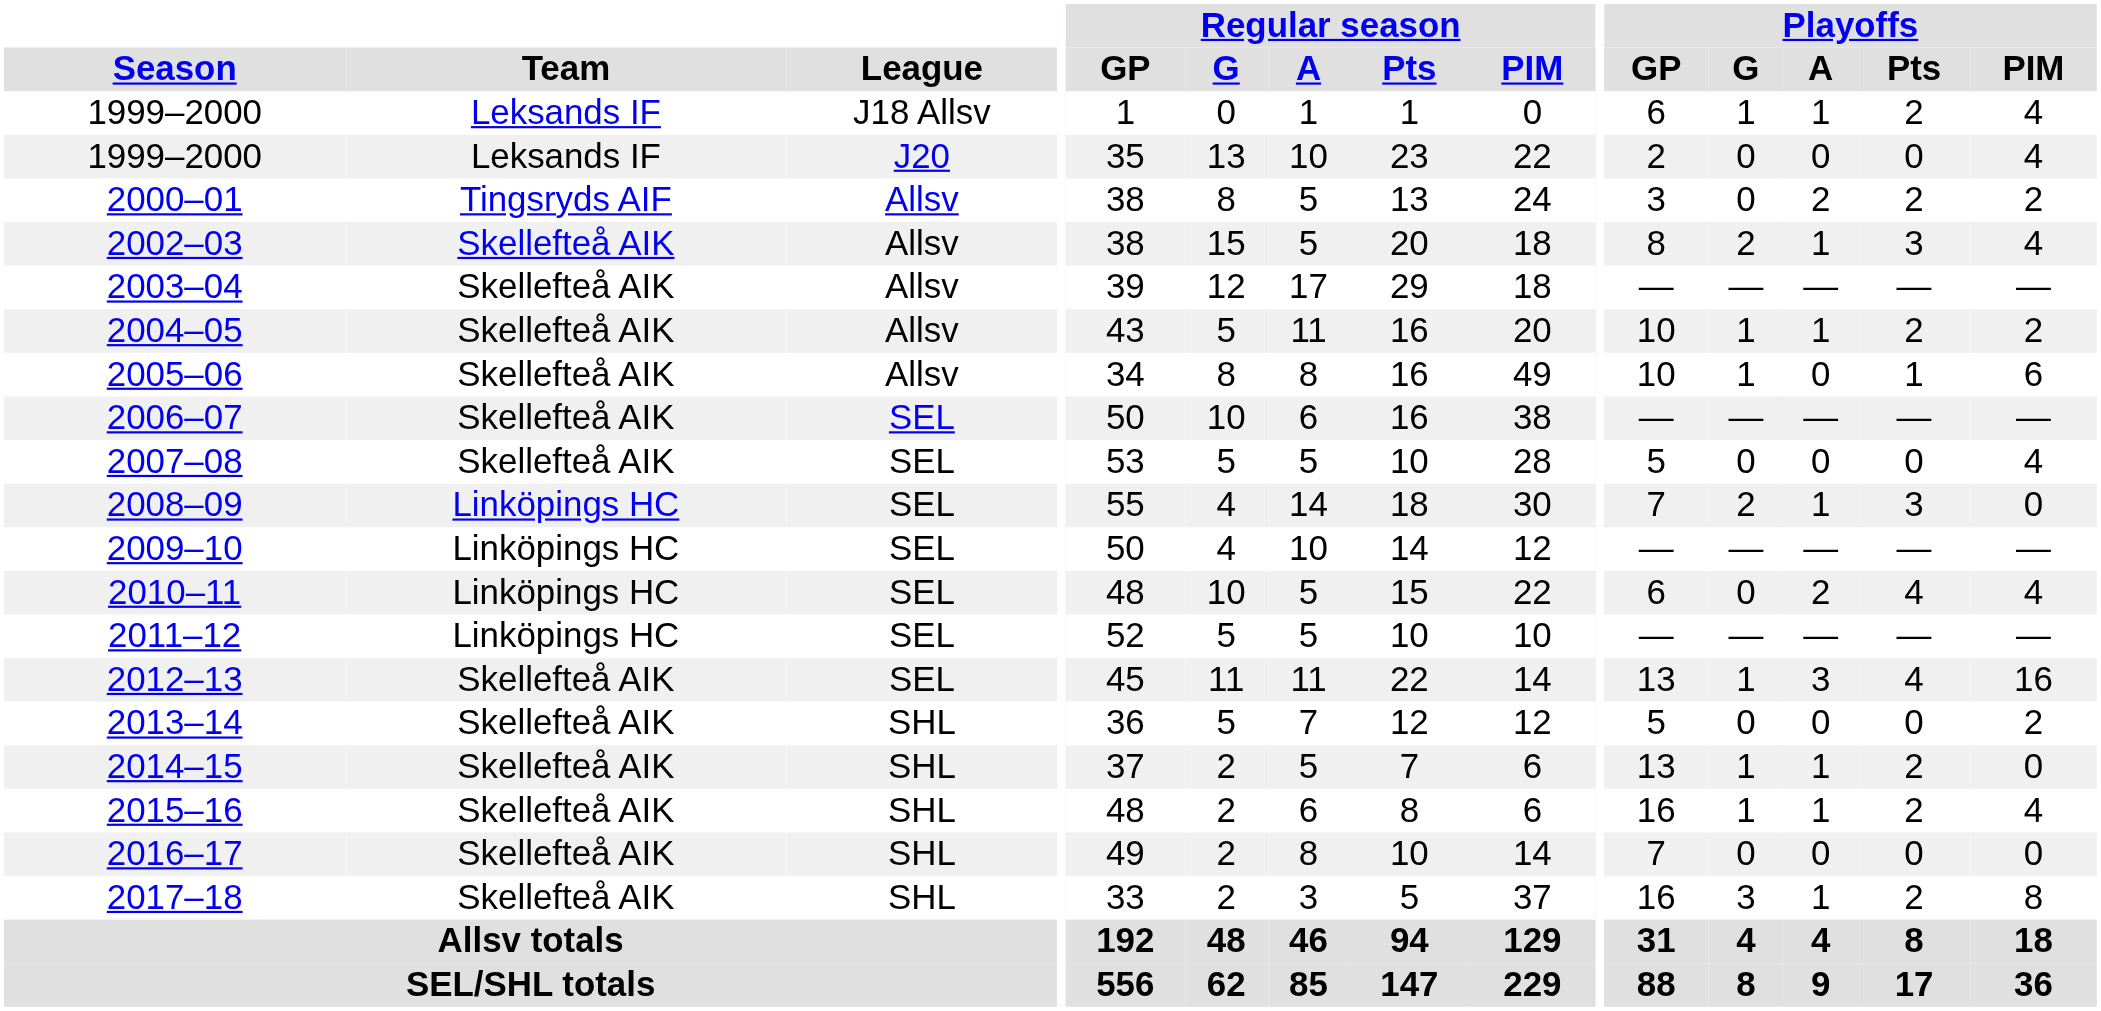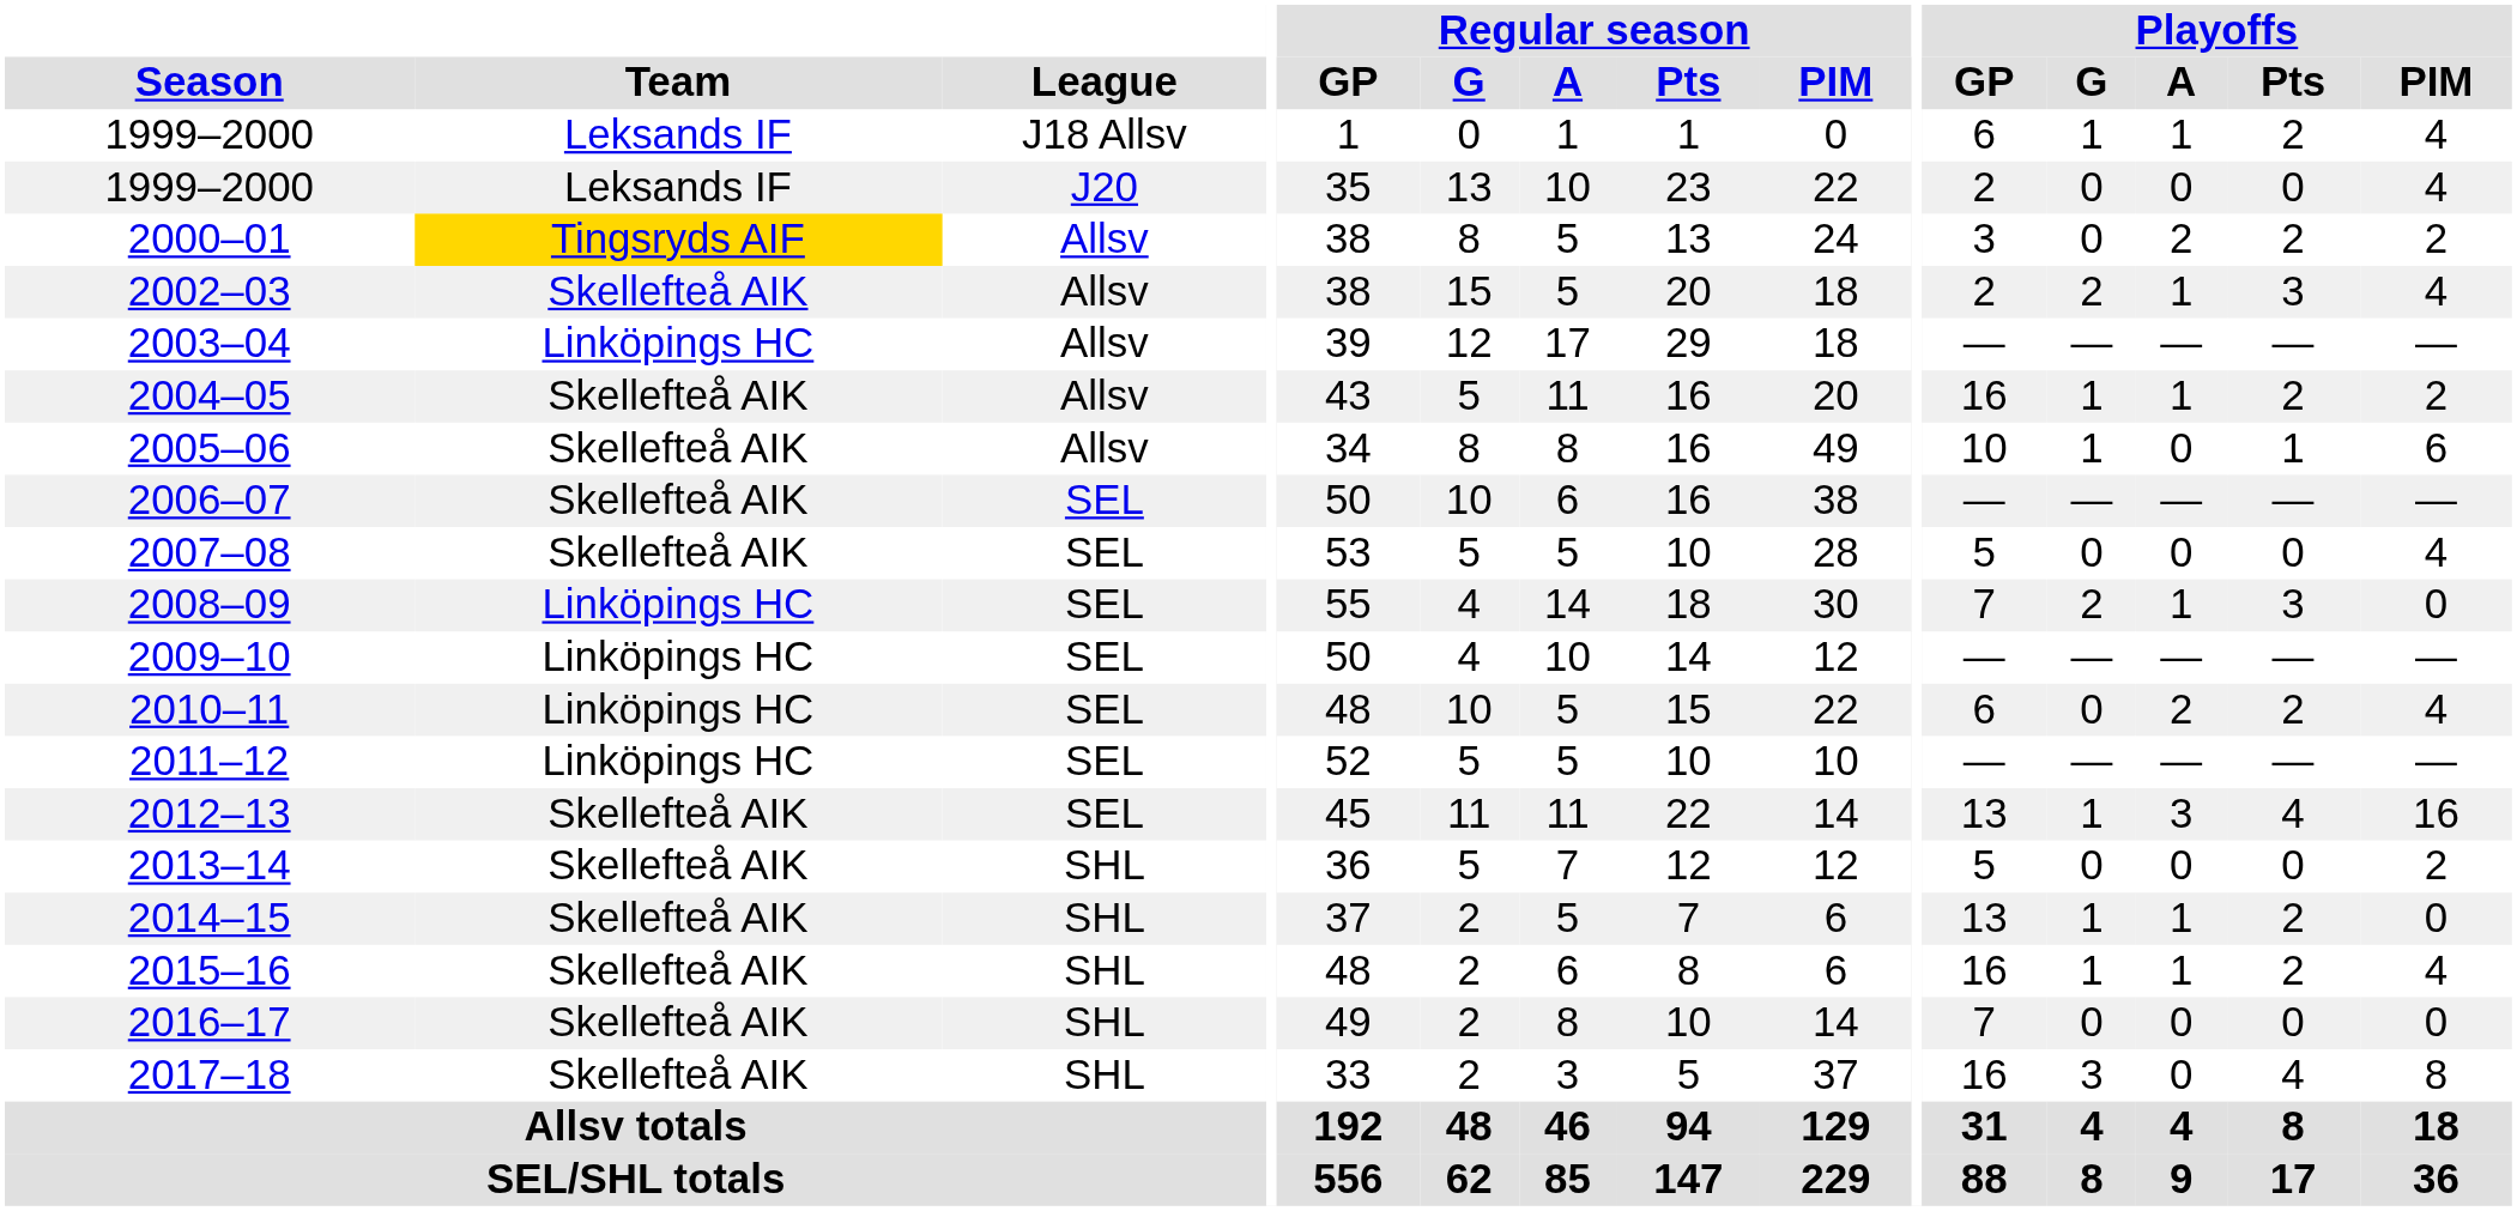2000–01 | Team: no background -> gold background
2002–03 | Playoffs / GP: 8 -> 2
2003–04 | Team: Skellefteå AIK -> Linköpings HC
2004–05 | Playoffs / GP: 10 -> 16
2010–11 | Playoffs / Pts: 4 -> 2
2017–18 | Playoffs / A: 1 -> 0
2017–18 | Playoffs / Pts: 2 -> 4
